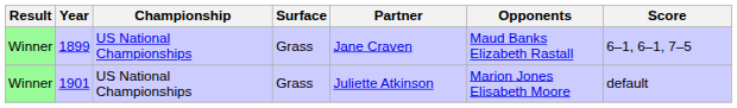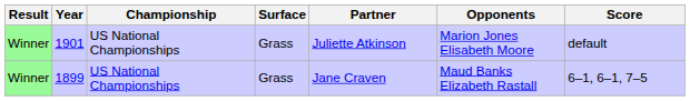rows swapped: 1899 <-> 1901
